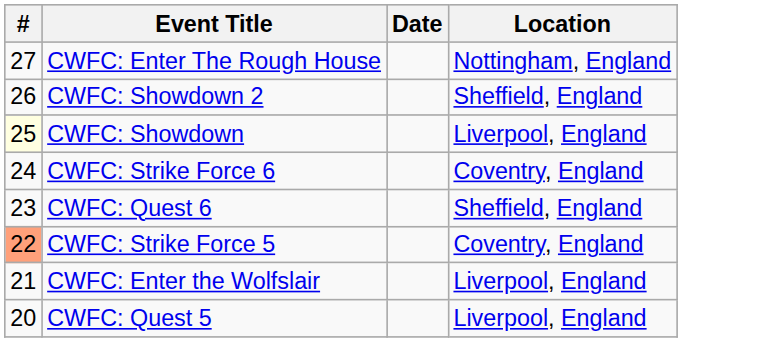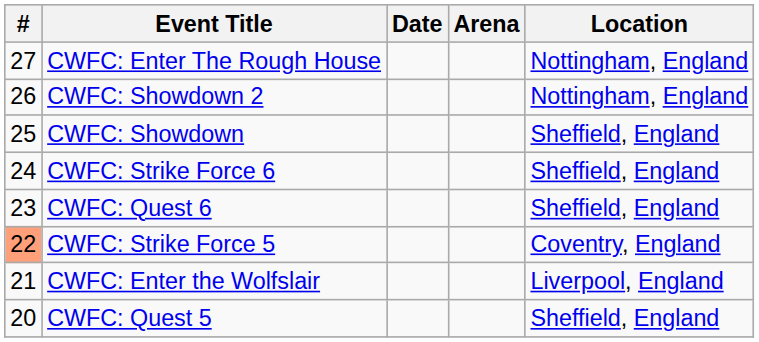+ column: Arena
CWFC: Showdown 2 | Location: Sheffield, England -> Nottingham, England
CWFC: Showdown | #: lightyellow background -> no background
CWFC: Showdown | Location: Liverpool, England -> Sheffield, England
CWFC: Strike Force 6 | Location: Coventry, England -> Sheffield, England
CWFC: Quest 5 | Location: Liverpool, England -> Sheffield, England
